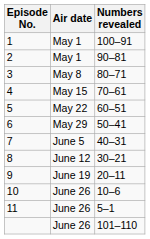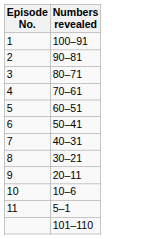- column: Air date | May 1 | May 1 | May 8 | May 15 | May 22 | May 29 | June 5 | June 12 | June 19 | June 26 | June 26 | June 26
